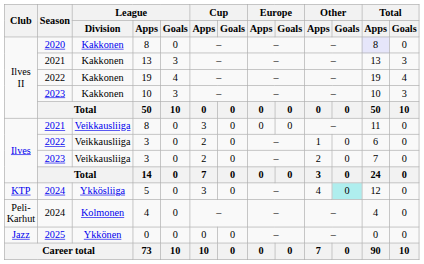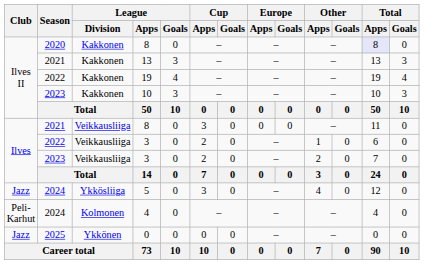5 | Club: KTP -> Jazz
5 | Other / Goals: paleturquoise background -> no background
